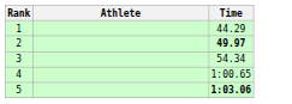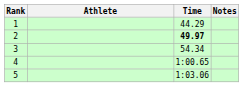+ column: Notes
5 | Time: bold -> normal
